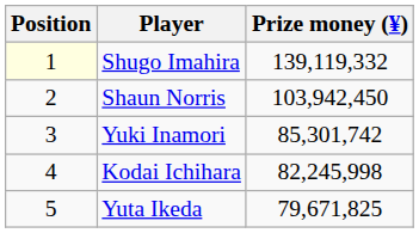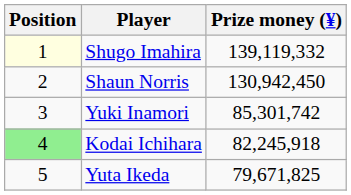Shaun Norris | Prize money (¥): 103,942,450 -> 130,942,450
Kodai Ichihara | Position: no background -> lightgreen background
Kodai Ichihara | Prize money (¥): 82,245,998 -> 82,245,918
